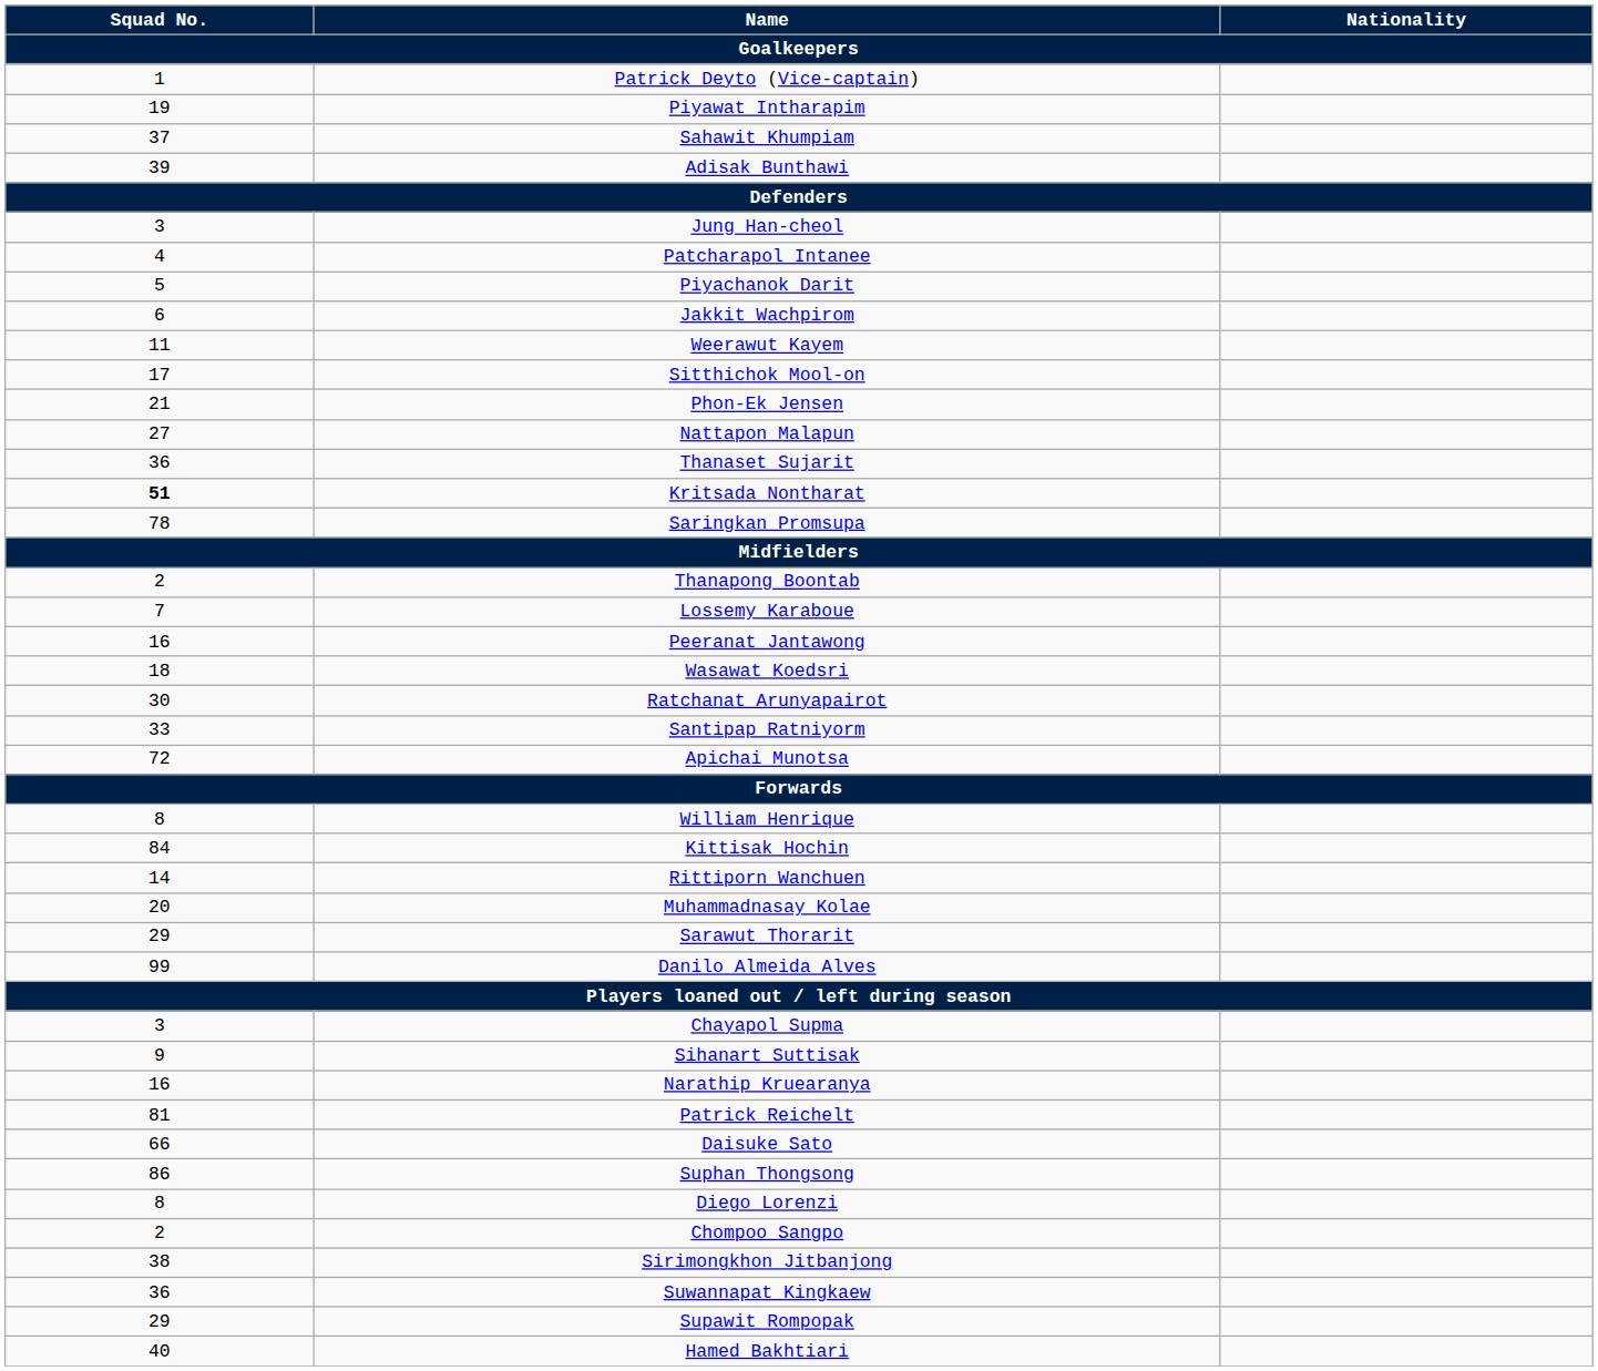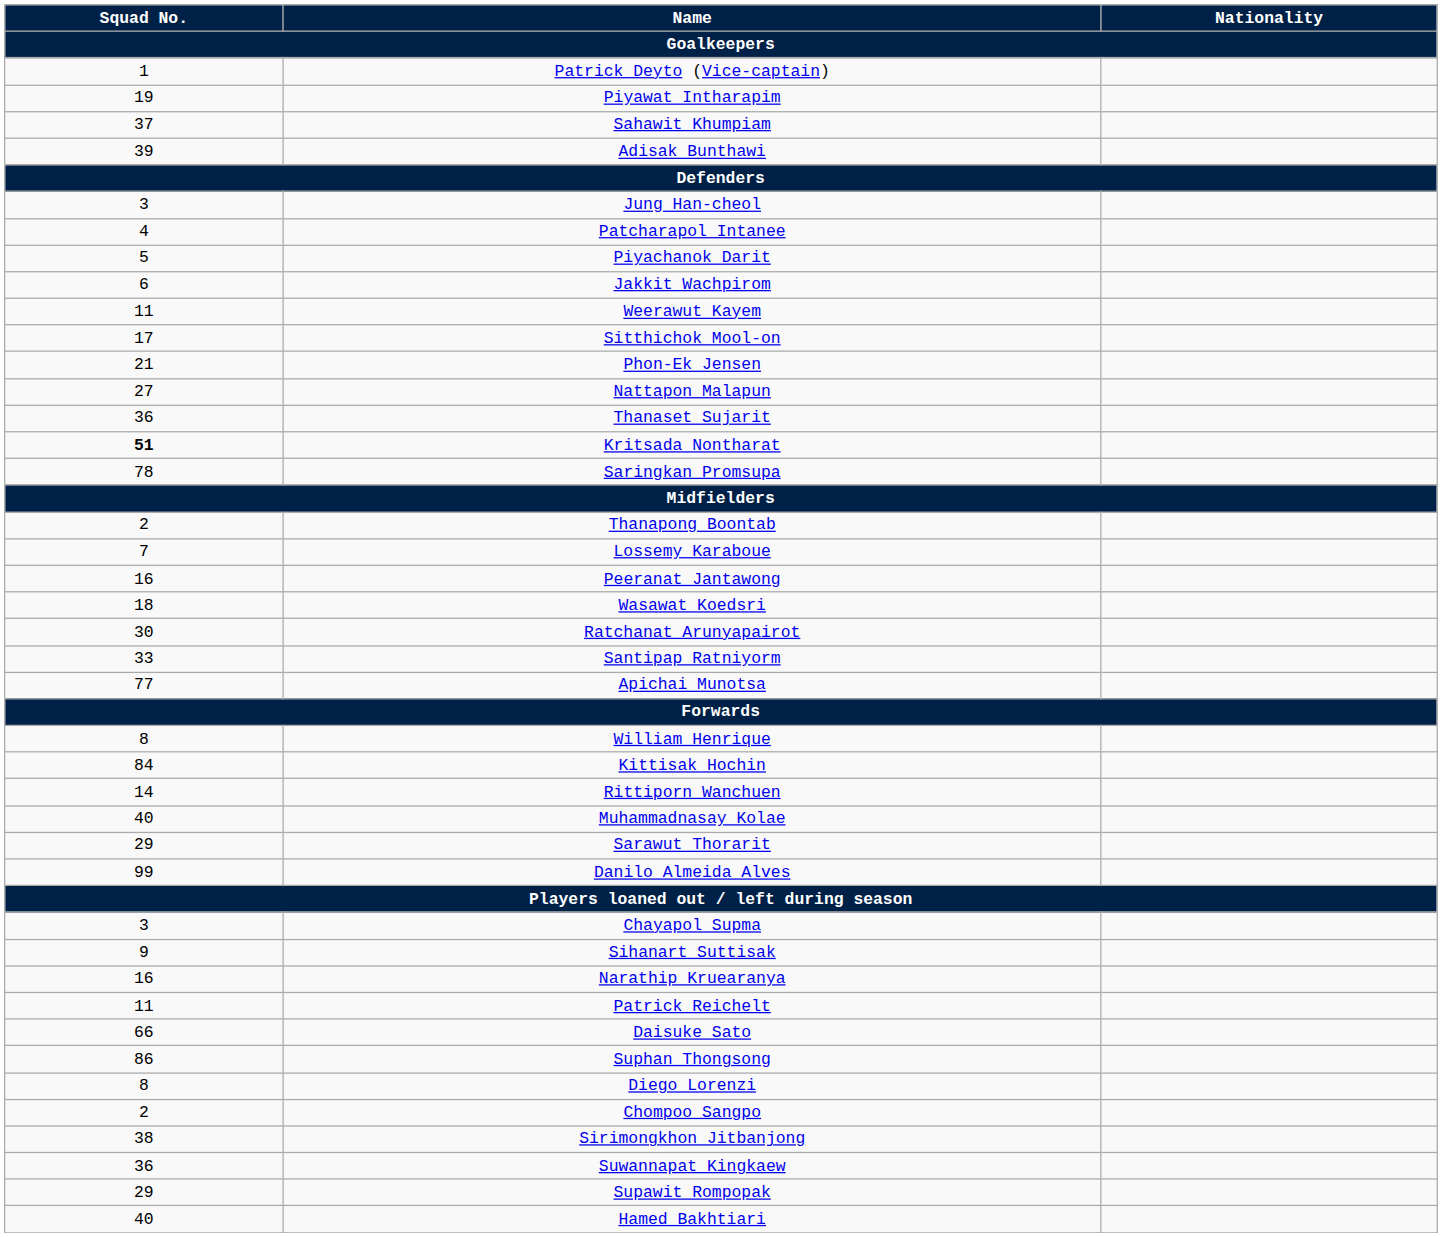Apichai Munotsa | Squad No.: 72 -> 77
Muhammadnasay Kolae | Squad No.: 20 -> 40
Patrick Reichelt | Squad No.: 81 -> 11
